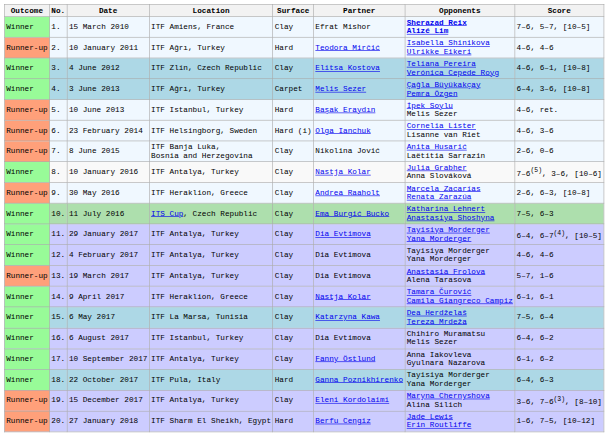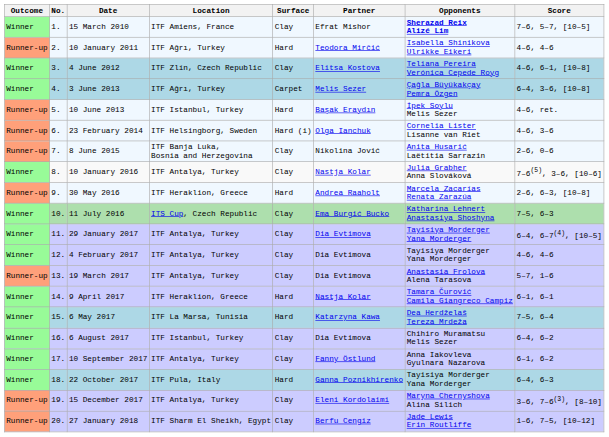30 May 2016 | Surface: Clay -> Hard
9 April 2017 | Surface: Clay -> Hard
6 May 2017 | Surface: Clay -> Hard
27 January 2018 | Surface: Hard -> Clay
